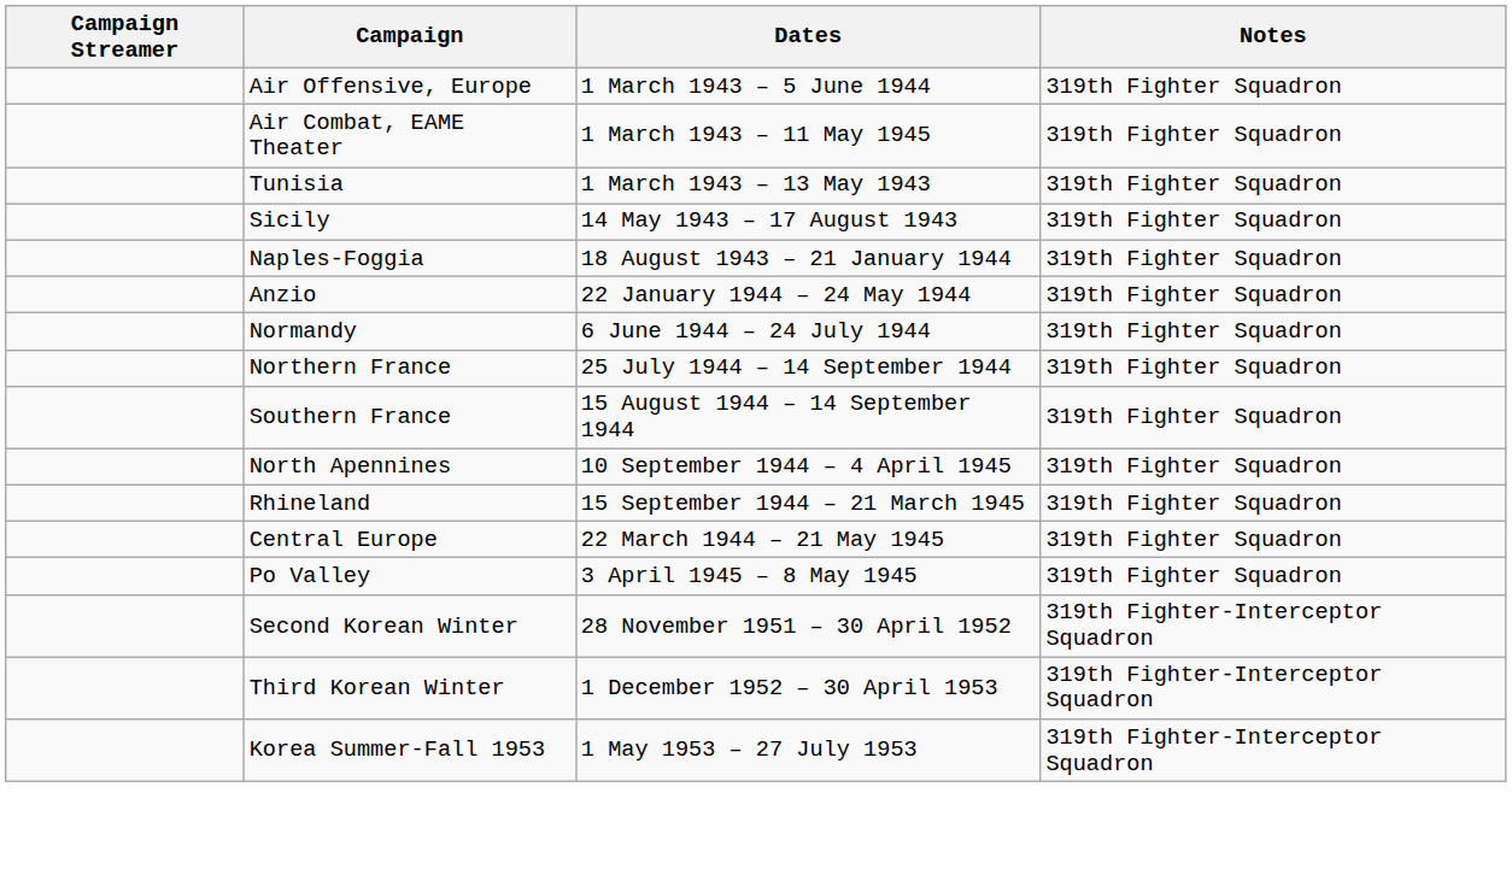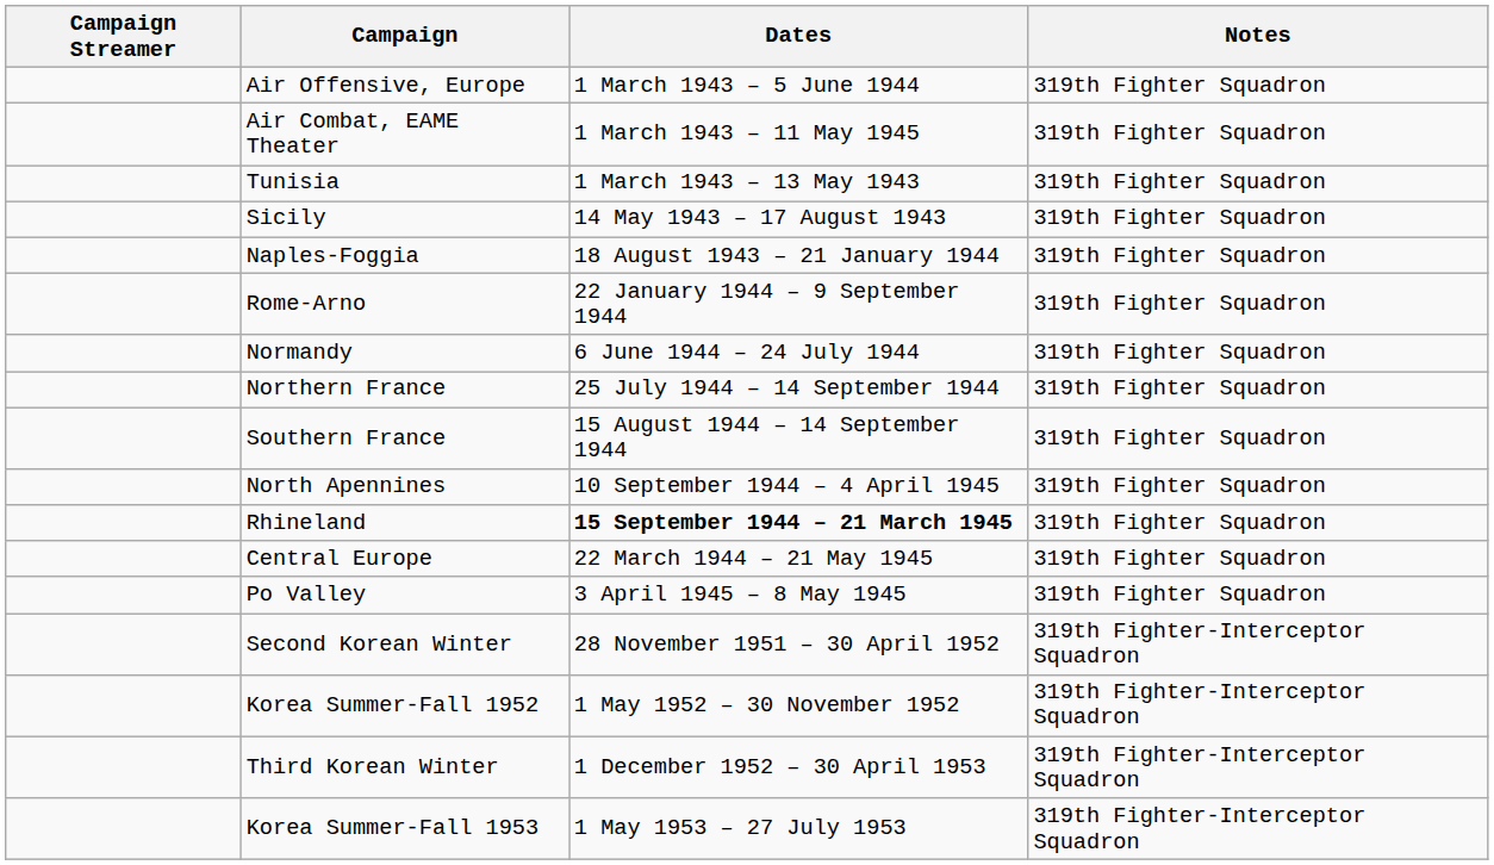- row: Anzio | 22 January 1944 – 24 May 1944 | 319th Fighter Squadron
+ row: Rome-Arno | 22 January 1944 – 9 September 1944 | 319th Fighter Squadron
Rhineland | Dates: normal -> bold
+ row: Korea Summer-Fall 1952 | 1 May 1952 – 30 November 1952 | 319th Fighter-Interceptor Squadron
